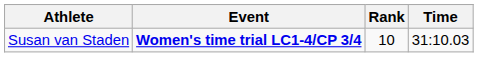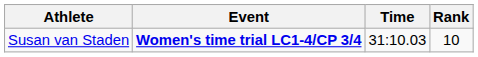columns swapped: Time <-> Rank
